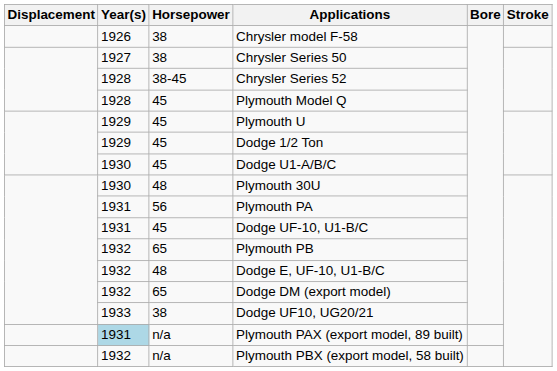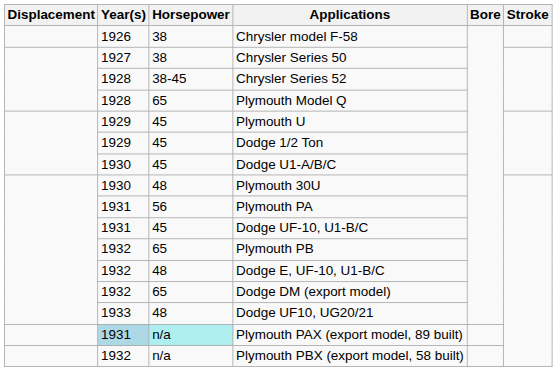Plymouth Model Q | Horsepower: 45 -> 65
Dodge UF10, UG20/21 | Horsepower: 38 -> 48
Plymouth PAX (export model, 89 built) | Horsepower: no background -> paleturquoise background
